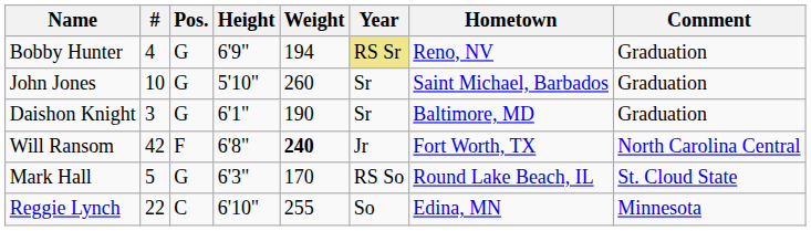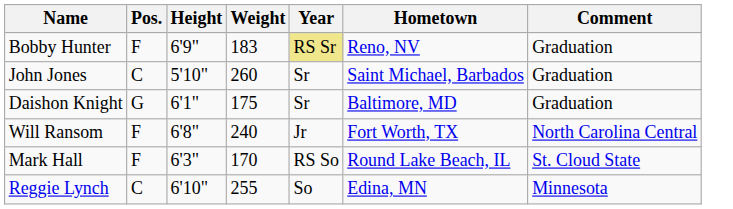- column: # | 4 | 10 | 3 | 42 | 5 | 22
Bobby Hunter | Pos.: G -> F
Bobby Hunter | Weight: 194 -> 183
John Jones | Pos.: G -> C
Daishon Knight | Weight: 190 -> 175
Will Ransom | Weight: bold -> normal
Mark Hall | Pos.: G -> F
